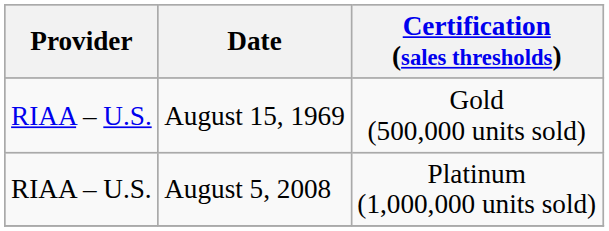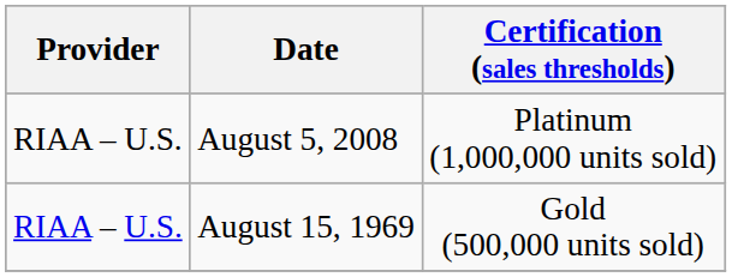rows swapped: August 15, 1969 <-> August 5, 2008
